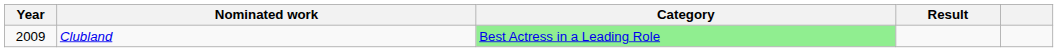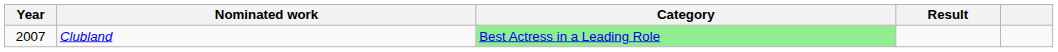Clubland | Year: 2009 -> 2007
